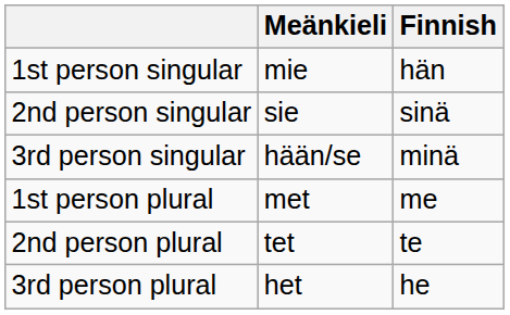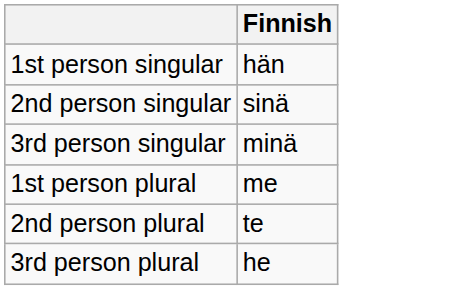- column: Meänkieli | mie | sie | hään/se | met | tet | het
